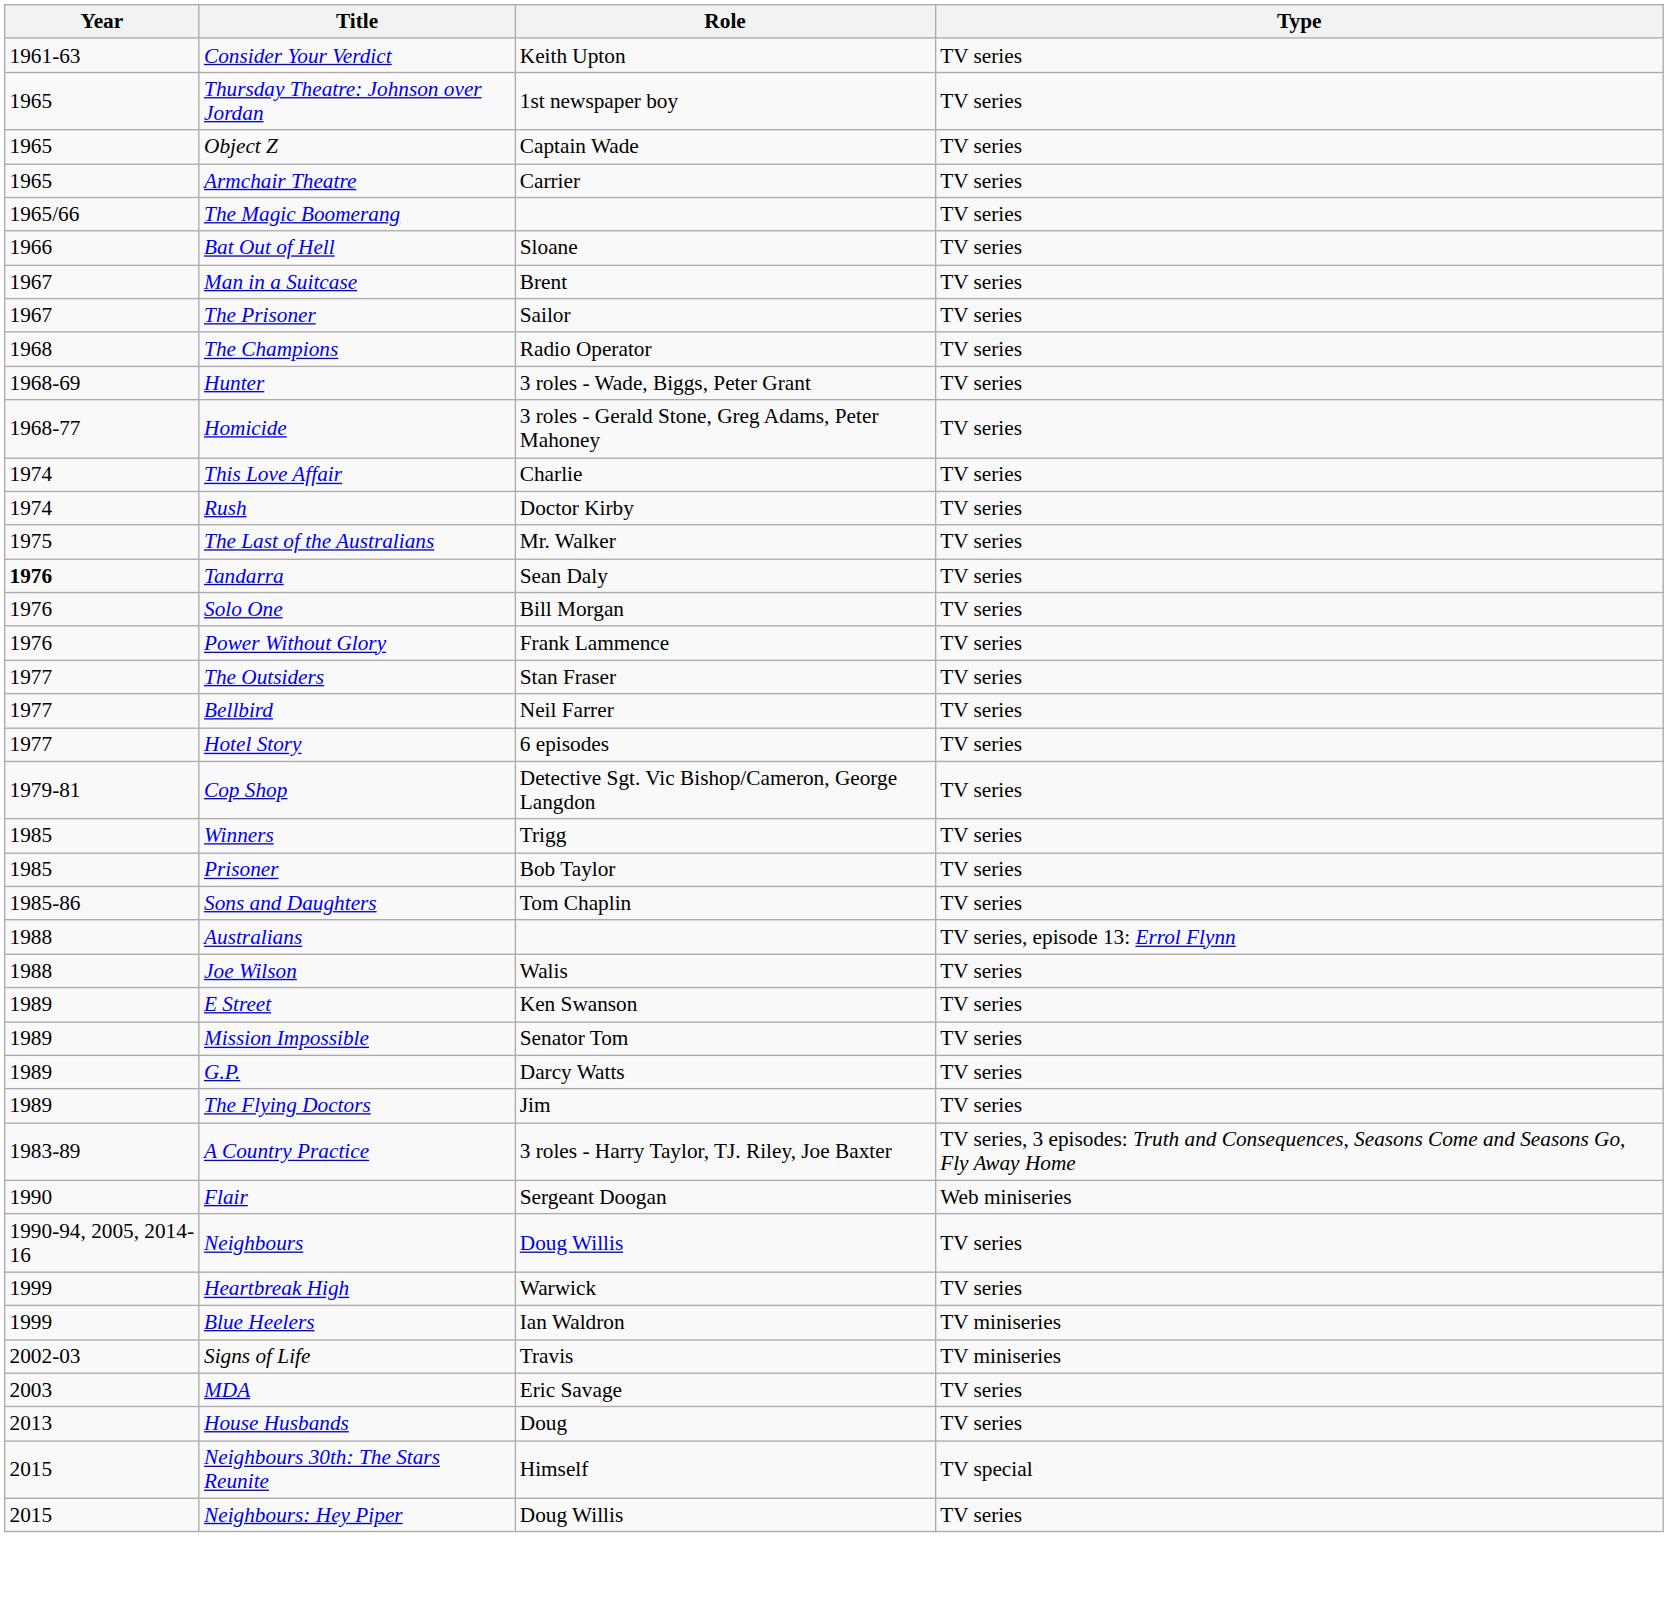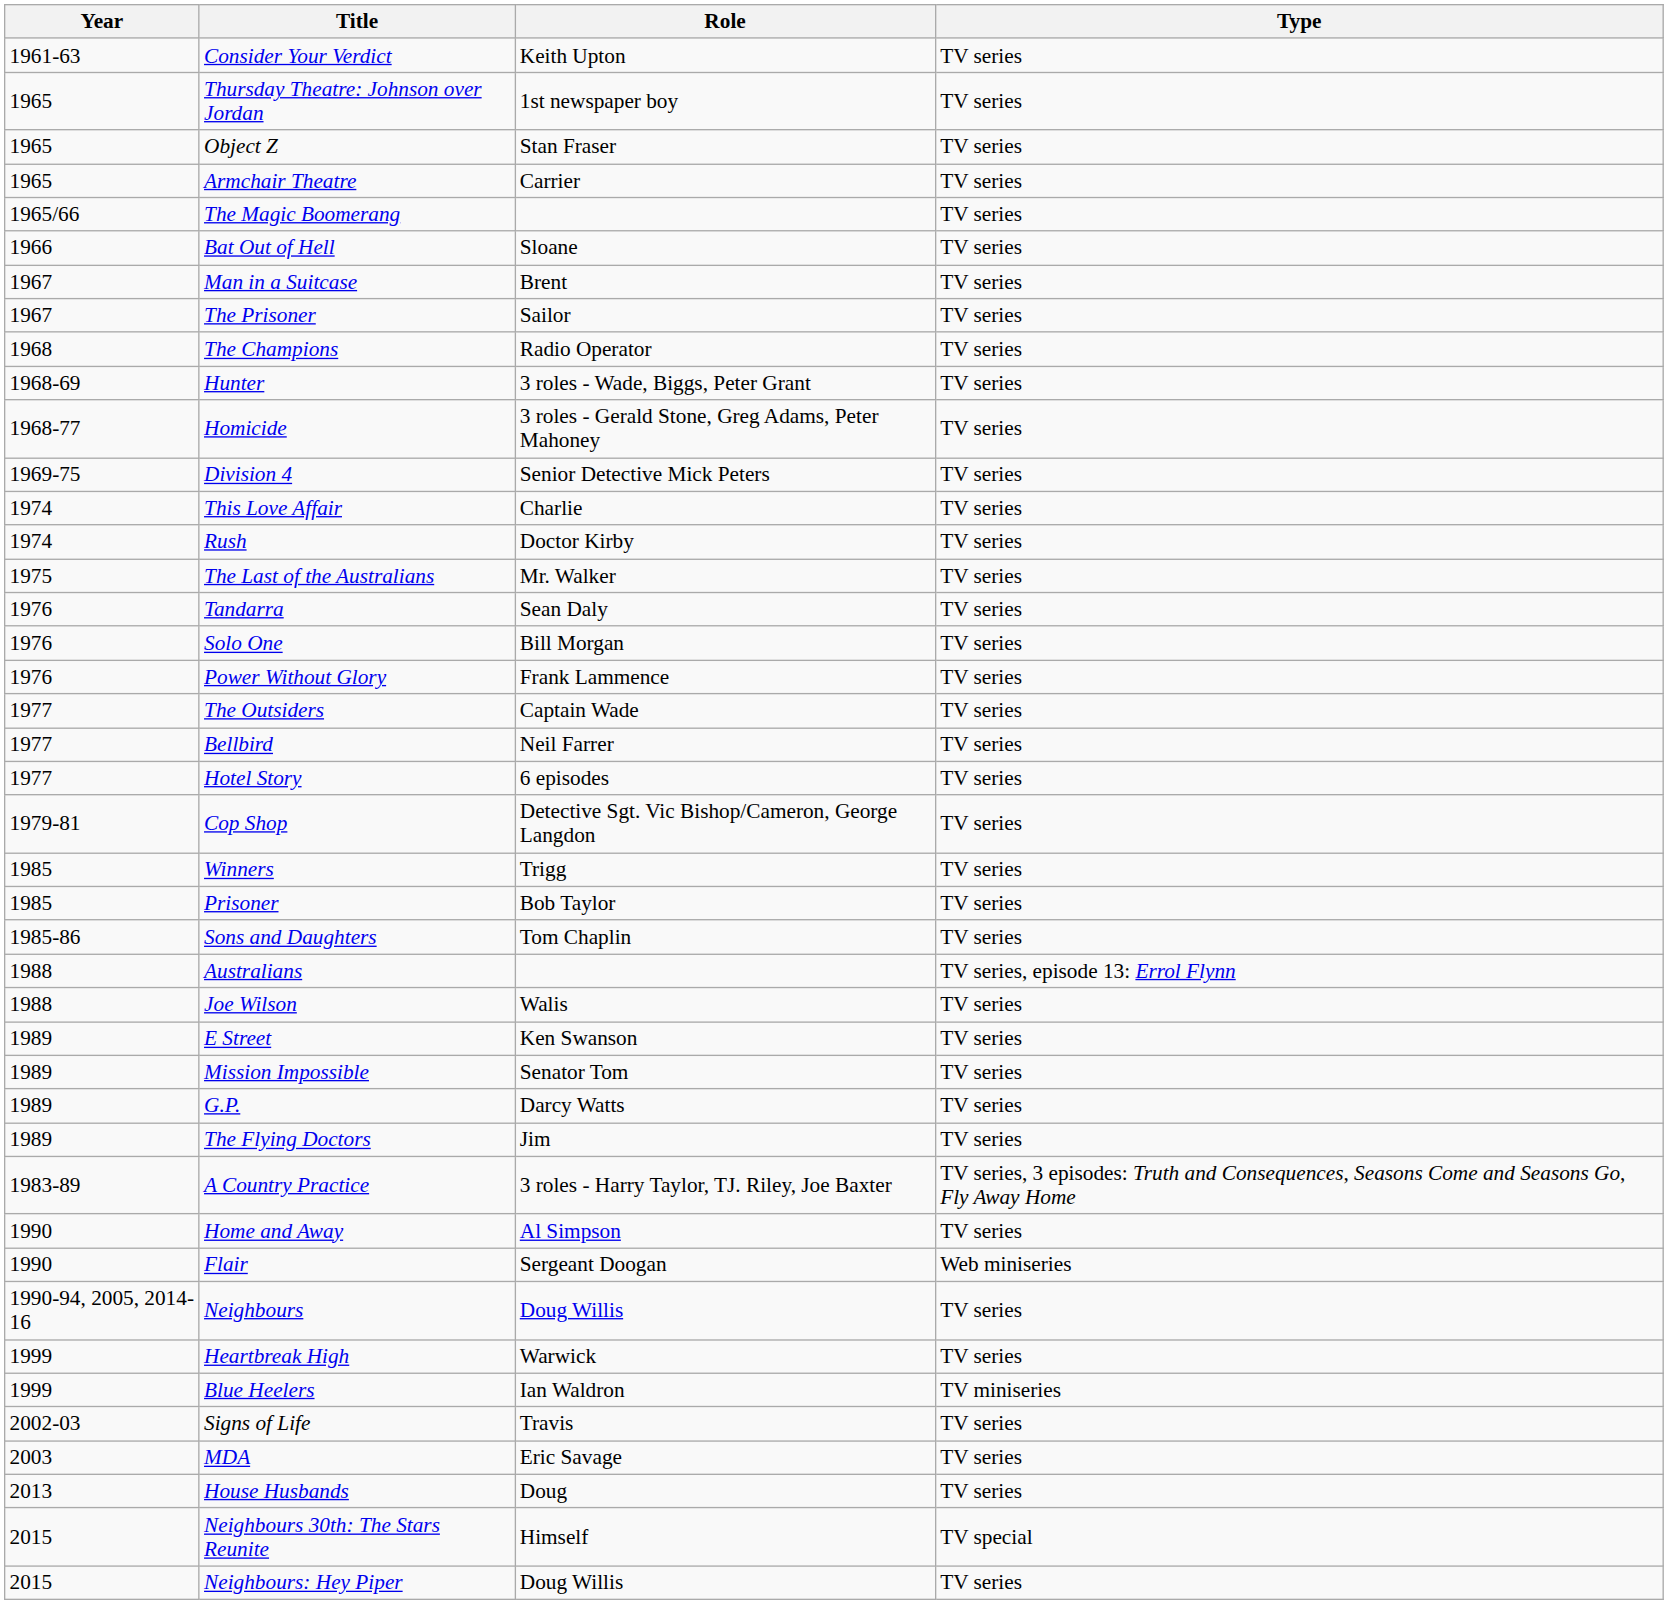Object Z | Role: Captain Wade -> Stan Fraser
+ row: 1969-75 | Division 4 | Senior Detective Mick Peters | TV series
Tandarra | Year: bold -> normal
The Outsiders | Role: Stan Fraser -> Captain Wade
+ row: 1990 | Home and Away | Al Simpson | TV series
Signs of Life | Type: TV miniseries -> TV series
